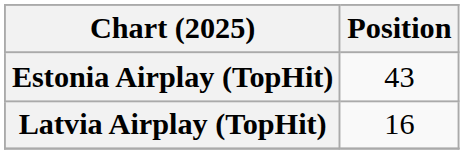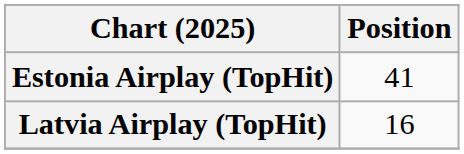Estonia Airplay (TopHit) | Position: 43 -> 41
